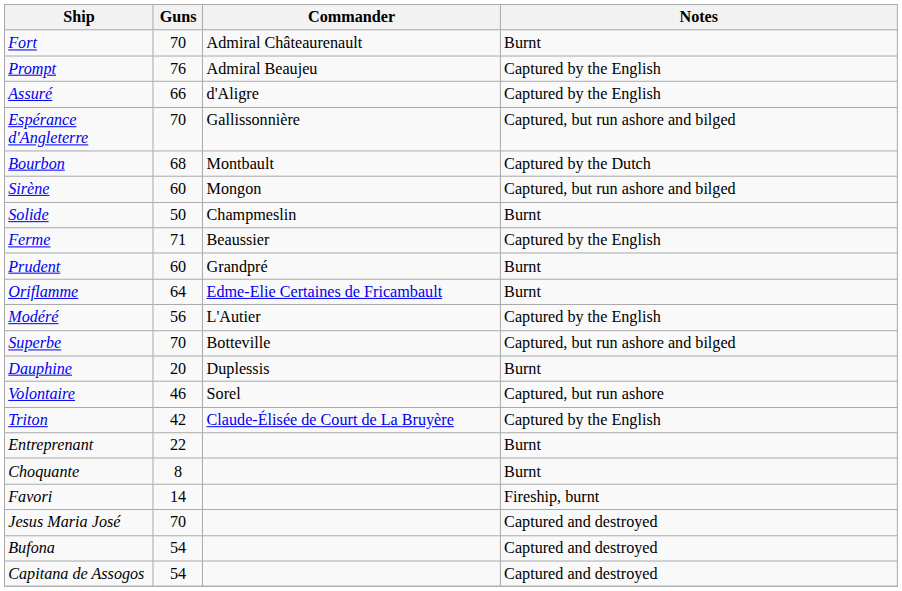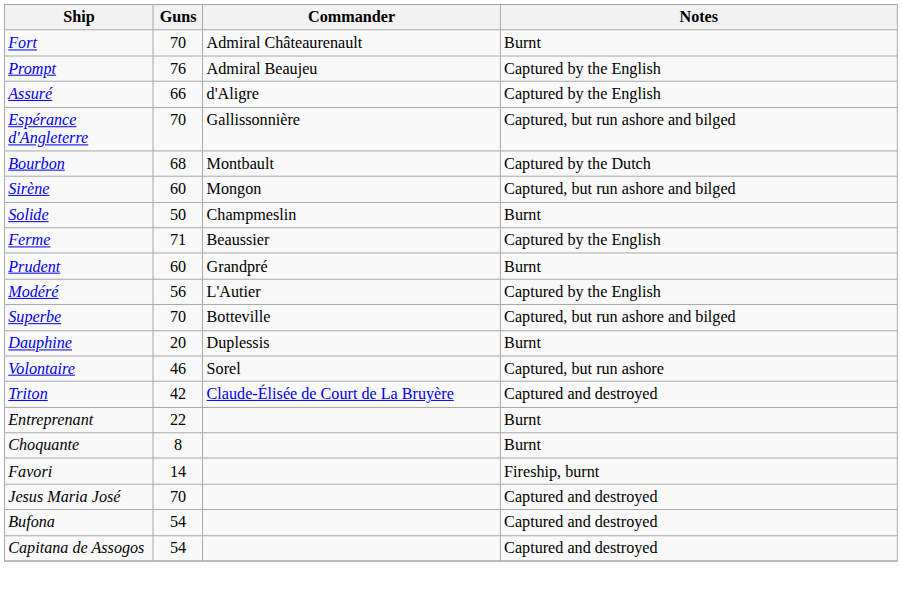- row: Oriflamme | 64 | Edme-Elie Certaines de Fricambault | Burnt
Triton | Notes: Captured by the English -> Captured and destroyed
